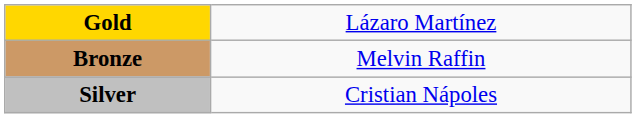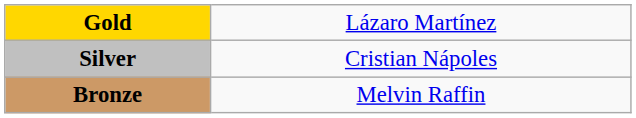rows swapped: Silver <-> Bronze
